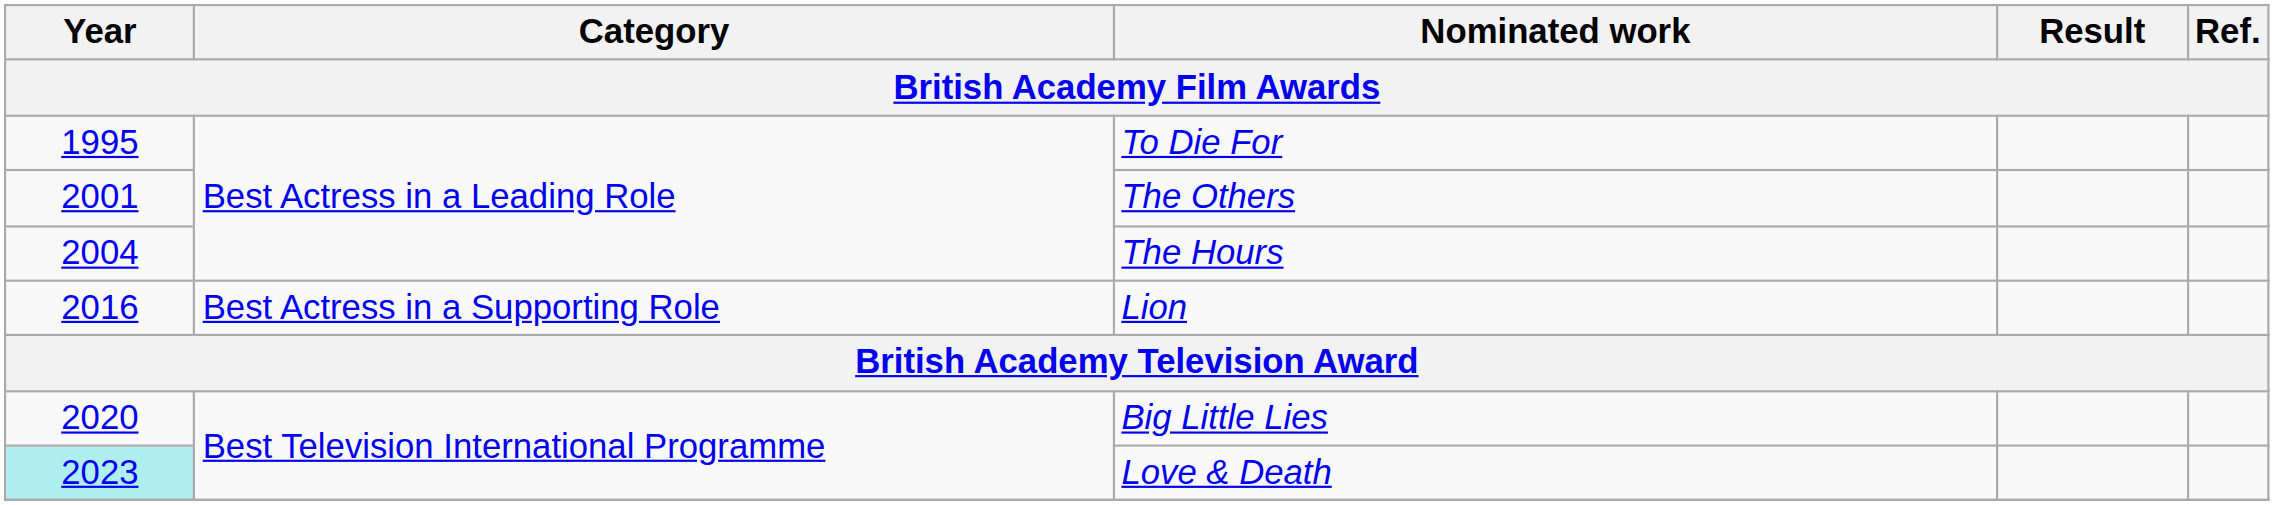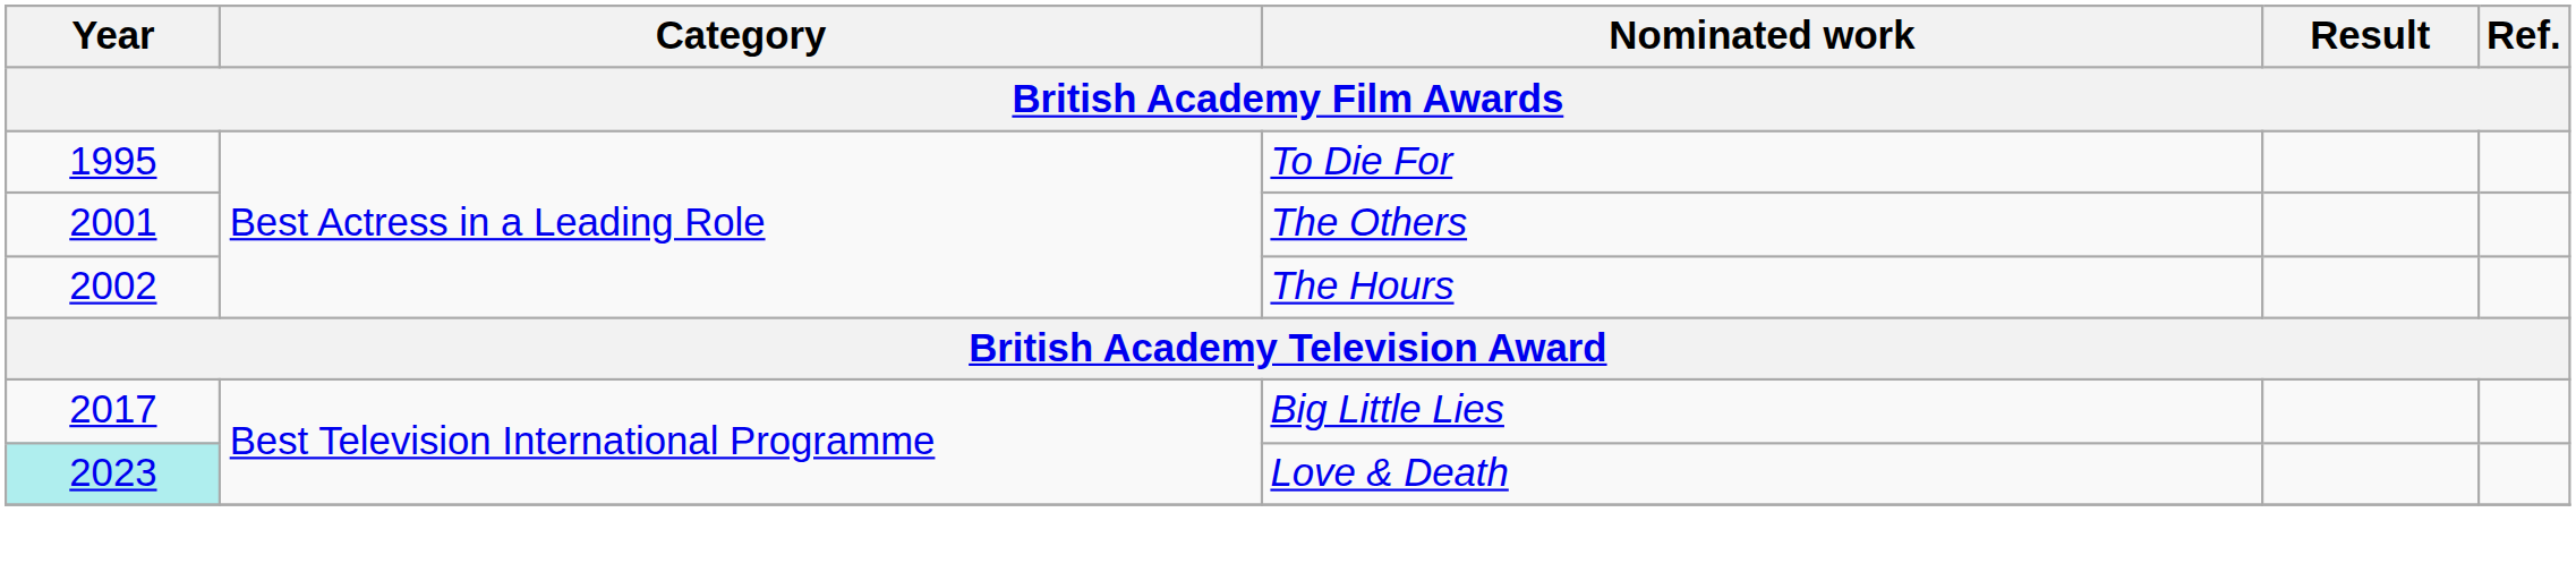The Hours | Year: 2004 -> 2002
- row: 2016 | Best Actress in a Supporting Role | Lion
Big Little Lies | Year: 2020 -> 2017
